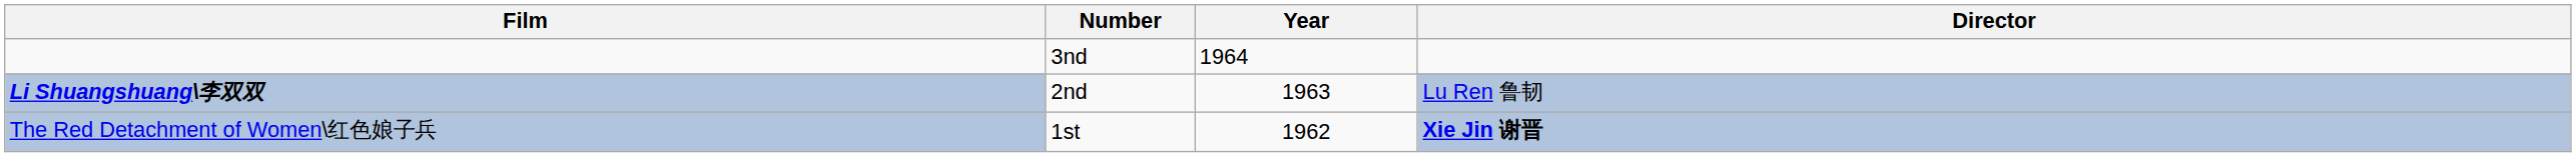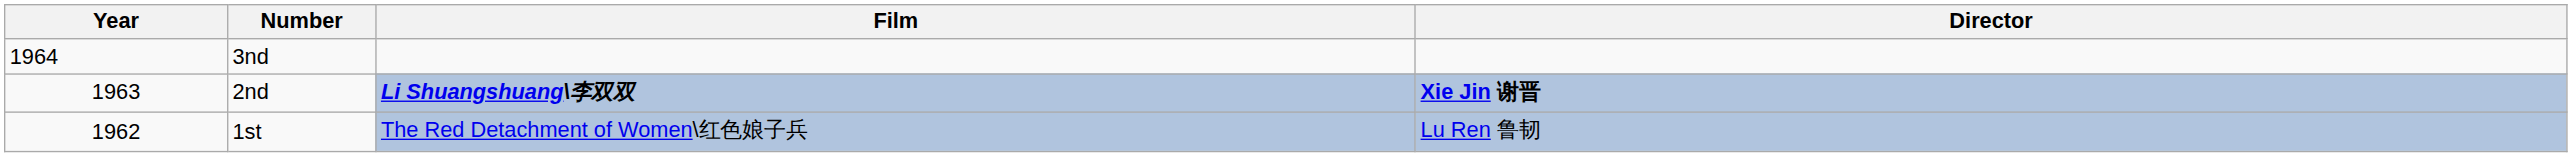columns swapped: Year <-> Film
2nd | Director: Lu Ren 鲁韧 -> Xie Jin 谢晋
1st | Director: Xie Jin 谢晋 -> Lu Ren 鲁韧
